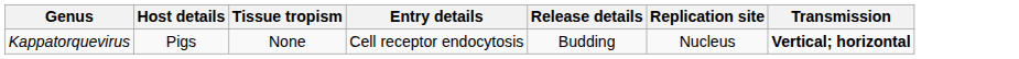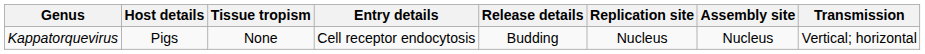+ column: Assembly site | Nucleus
Kappatorquevirus | Transmission: bold -> normal
